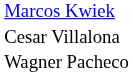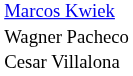rows swapped: Wagner Pacheco <-> Cesar Villalona
